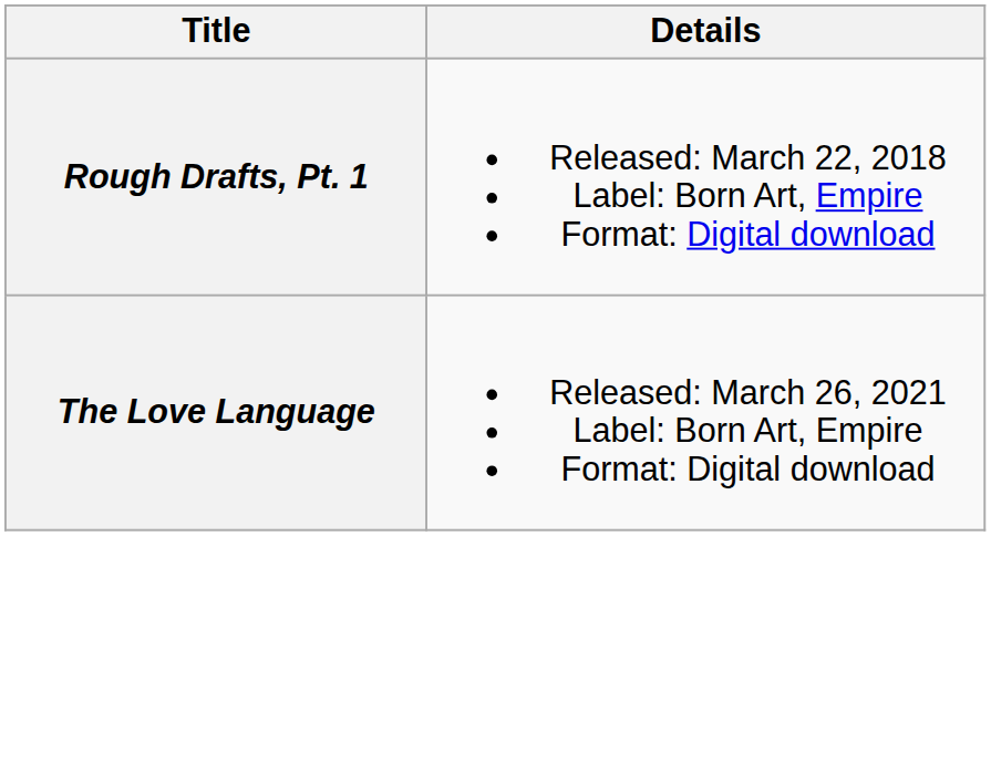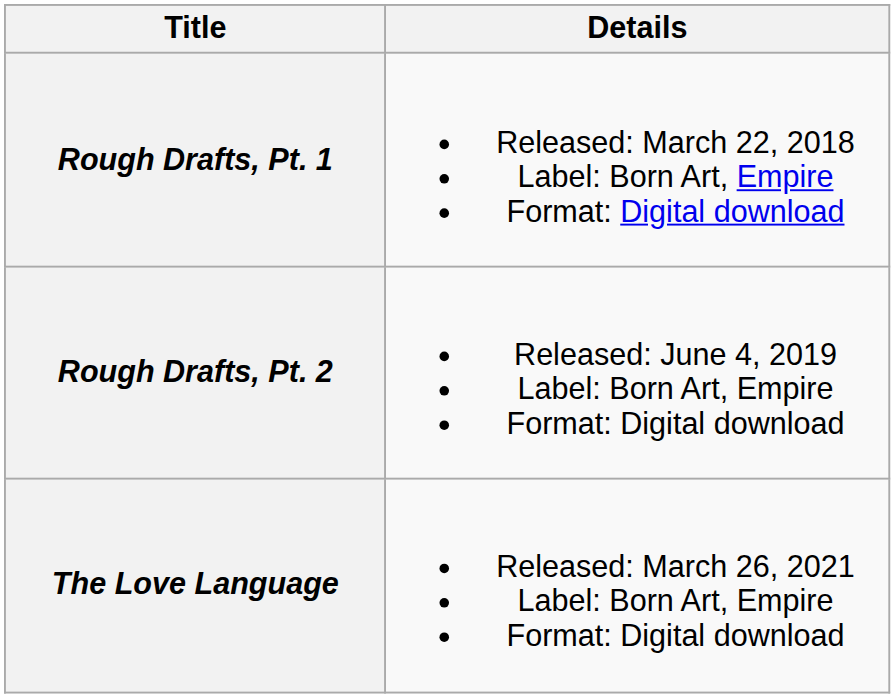+ row: Rough Drafts, Pt. 2 | Released: June 4, 2019 Label: Born Art, Empire Format: Digital download
